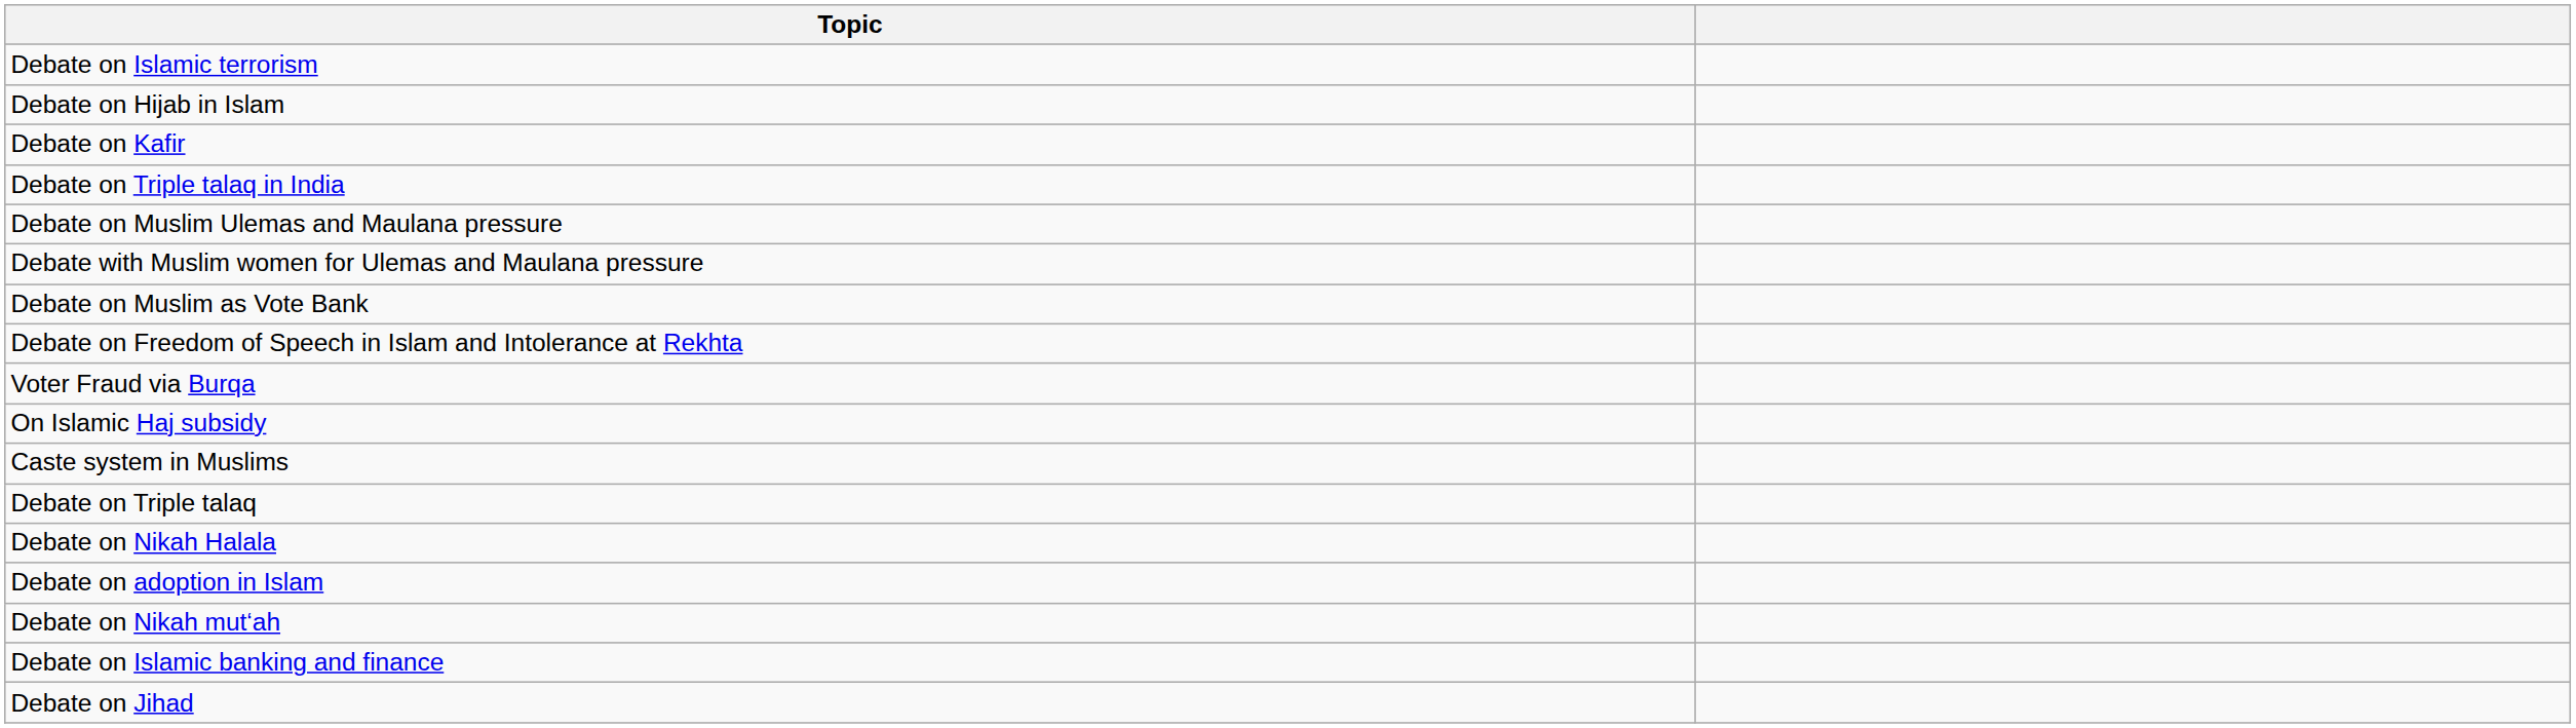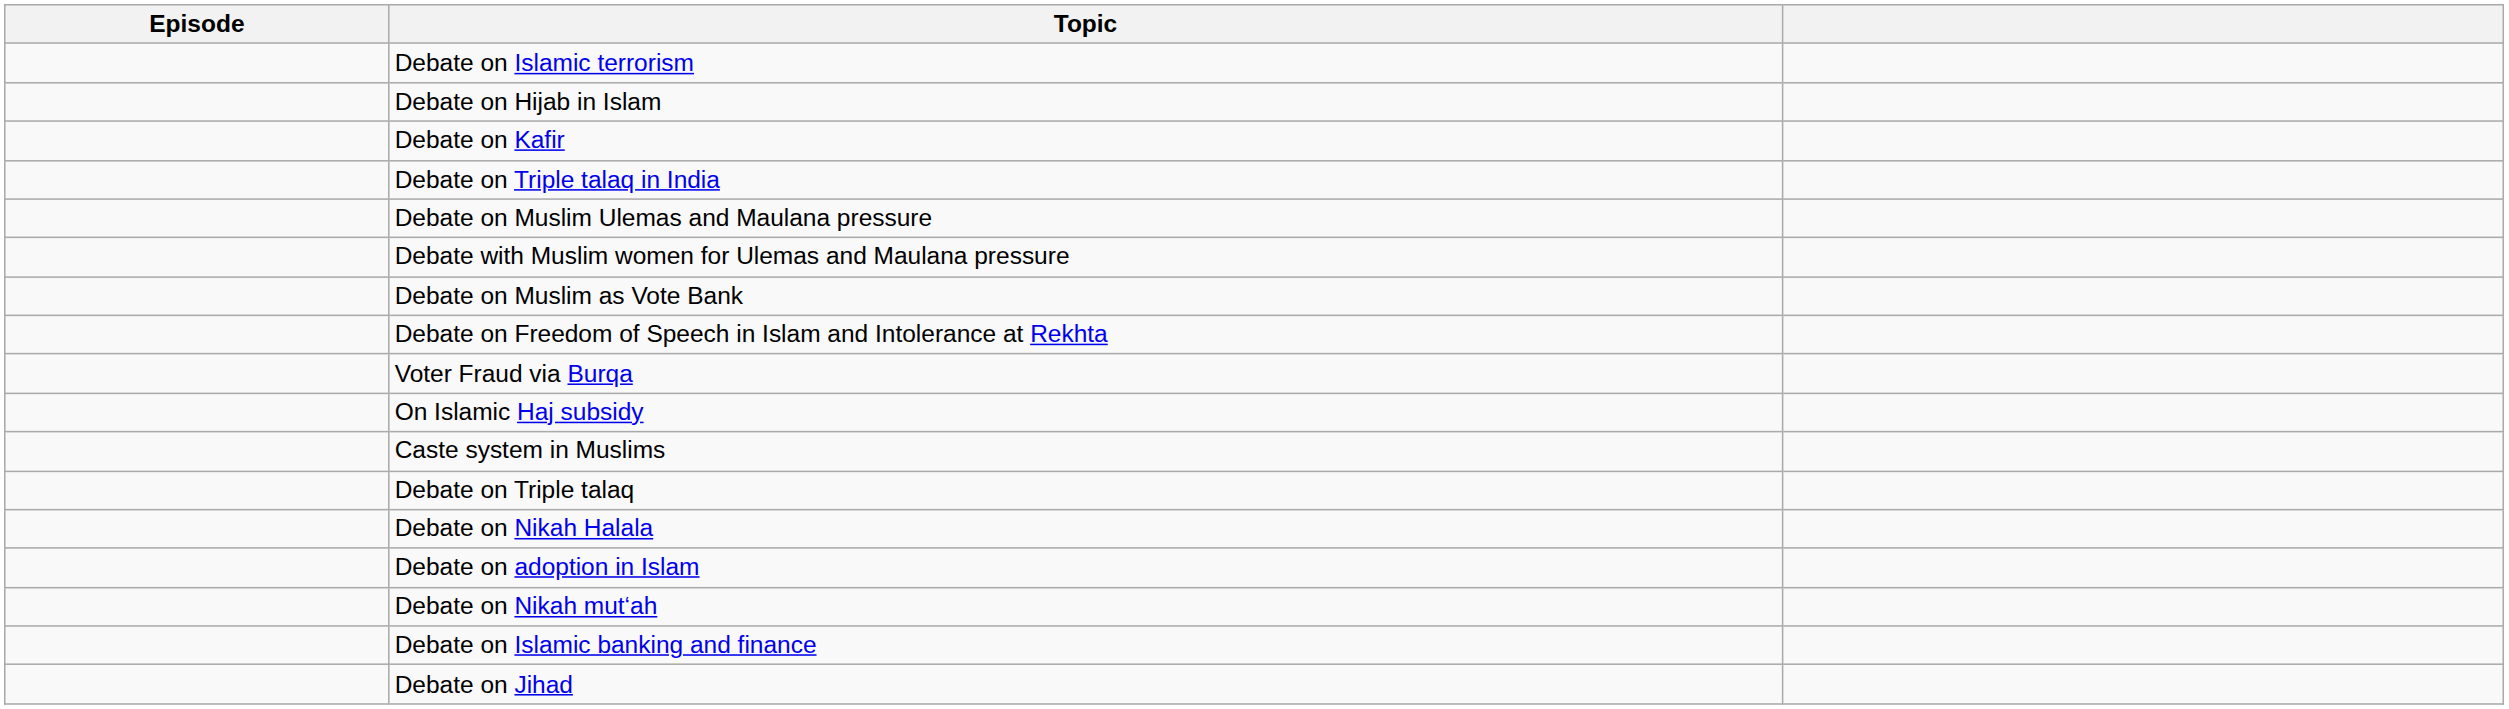+ column: Episode
